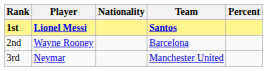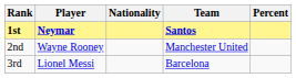1st | Player: Lionel Messi -> Neymar
2nd | Team: Barcelona -> Manchester United
3rd | Player: Neymar -> Lionel Messi
3rd | Team: Manchester United -> Barcelona
